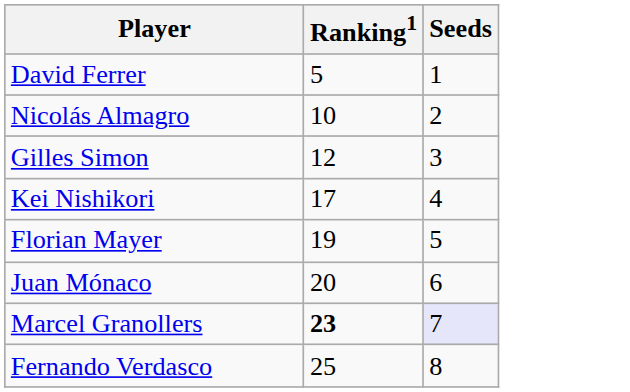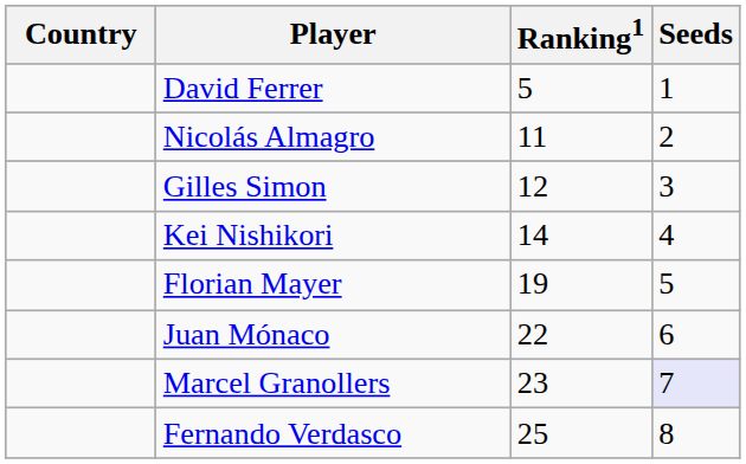+ column: Country
Nicolás Almagro | Ranking1: 10 -> 11
Kei Nishikori | Ranking1: 17 -> 14
Juan Mónaco | Ranking1: 20 -> 22
Marcel Granollers | Ranking1: bold -> normal
